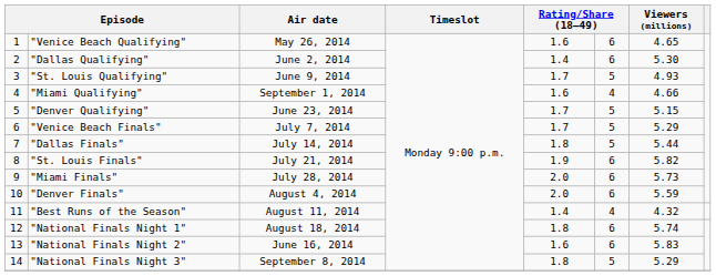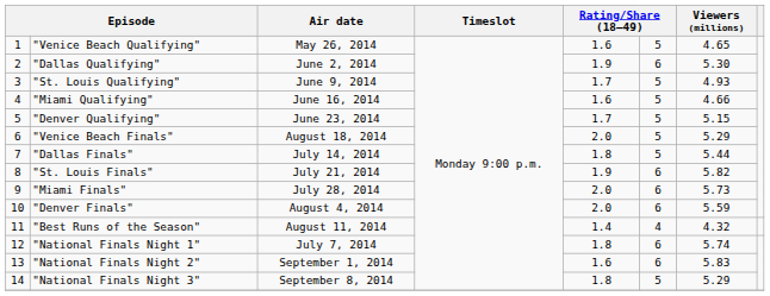"Venice Beach Qualifying" | column 6: 6 -> 5
"Dallas Qualifying" | column 5: 1.4 -> 1.9
"Miami Qualifying" | Air date: September 1, 2014 -> June 16, 2014
"Miami Qualifying" | column 6: 4 -> 5
"Venice Beach Finals" | Air date: July 7, 2014 -> August 18, 2014
"Venice Beach Finals" | column 5: 1.7 -> 2.0
"National Finals Night 1" | Air date: August 18, 2014 -> July 7, 2014
"National Finals Night 2" | Air date: June 16, 2014 -> September 1, 2014
